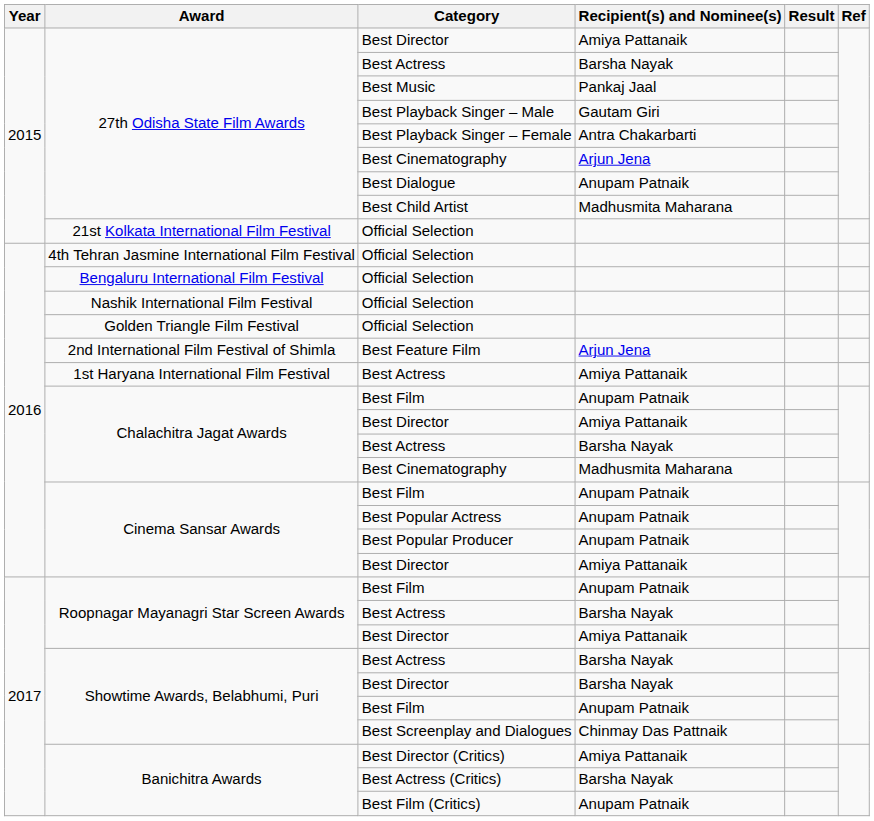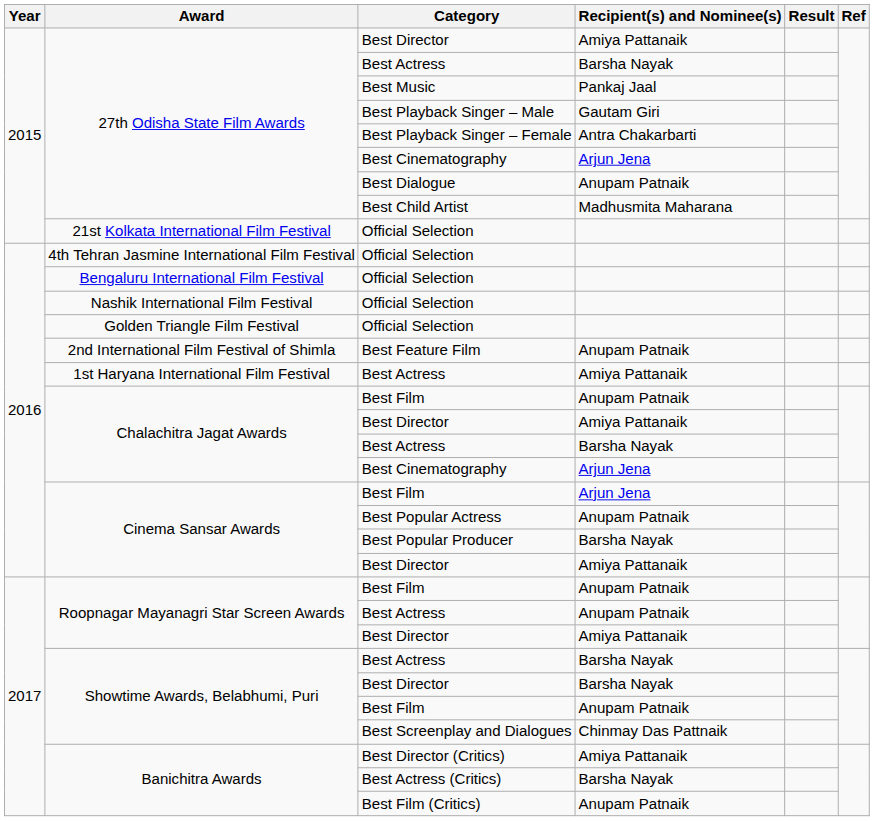Best Feature Film | Recipient(s) and Nominee(s): Arjun Jena -> Anupam Patnaik
Chalachitra Jagat Awards / Best Cinematography | Recipient(s) and Nominee(s): Madhusmita Maharana -> Arjun Jena
Cinema Sansar Awards / Best Film | Recipient(s) and Nominee(s): Anupam Patnaik -> Arjun Jena
Best Popular Producer | Recipient(s) and Nominee(s): Anupam Patnaik -> Barsha Nayak
Roopnagar Mayanagri Star Screen Awards / Best Actress | Recipient(s) and Nominee(s): Barsha Nayak -> Anupam Patnaik
